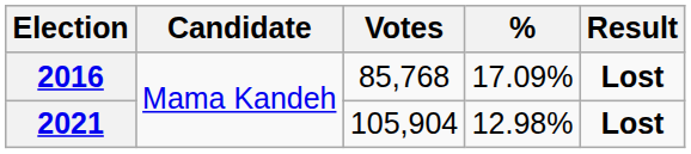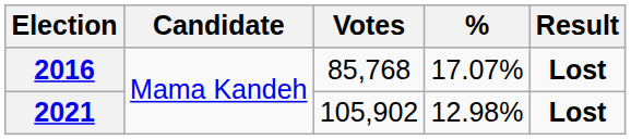2016 | %: 17.09% -> 17.07%
2021 | Votes: 105,904 -> 105,902
